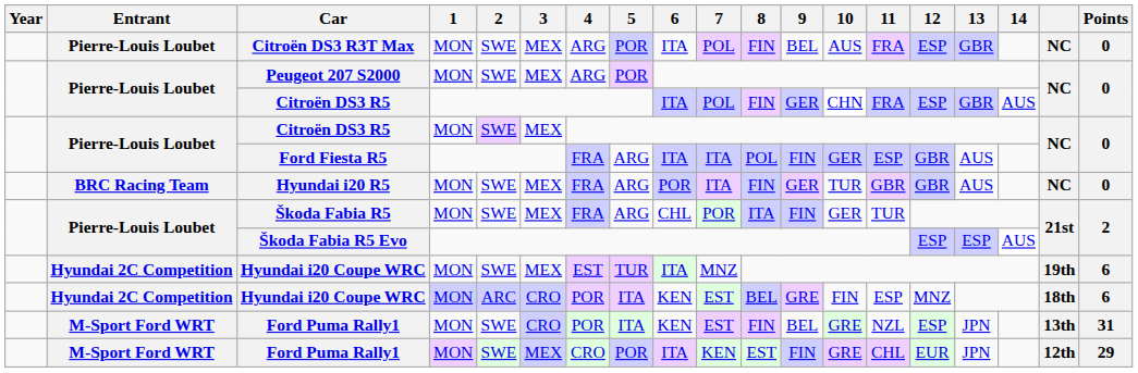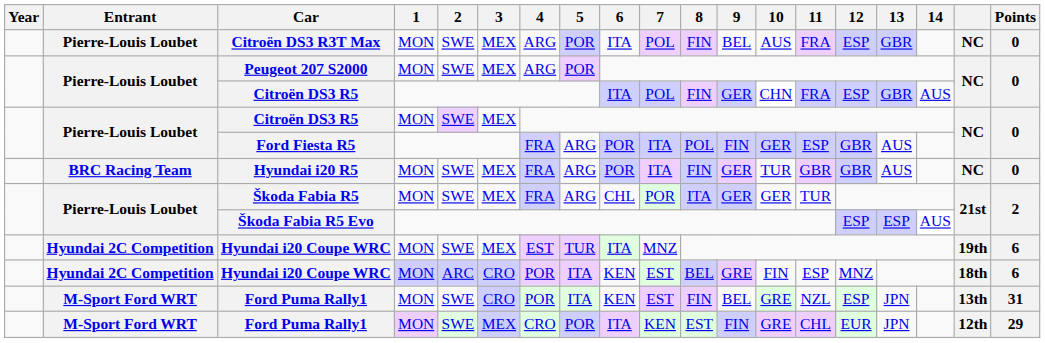Ford Fiesta R5 | 6: ITA -> POR
Škoda Fabia R5 | 9: FIN -> GER
